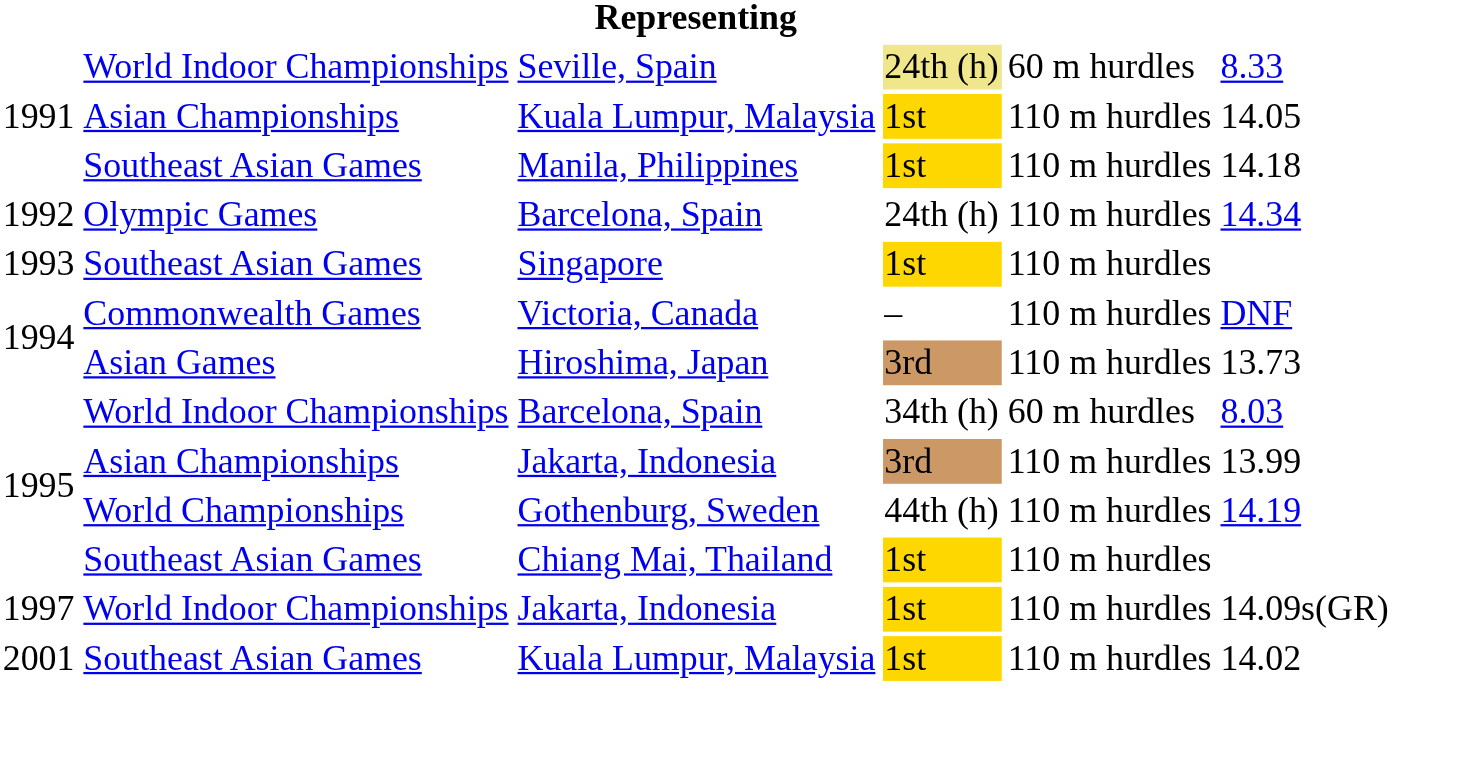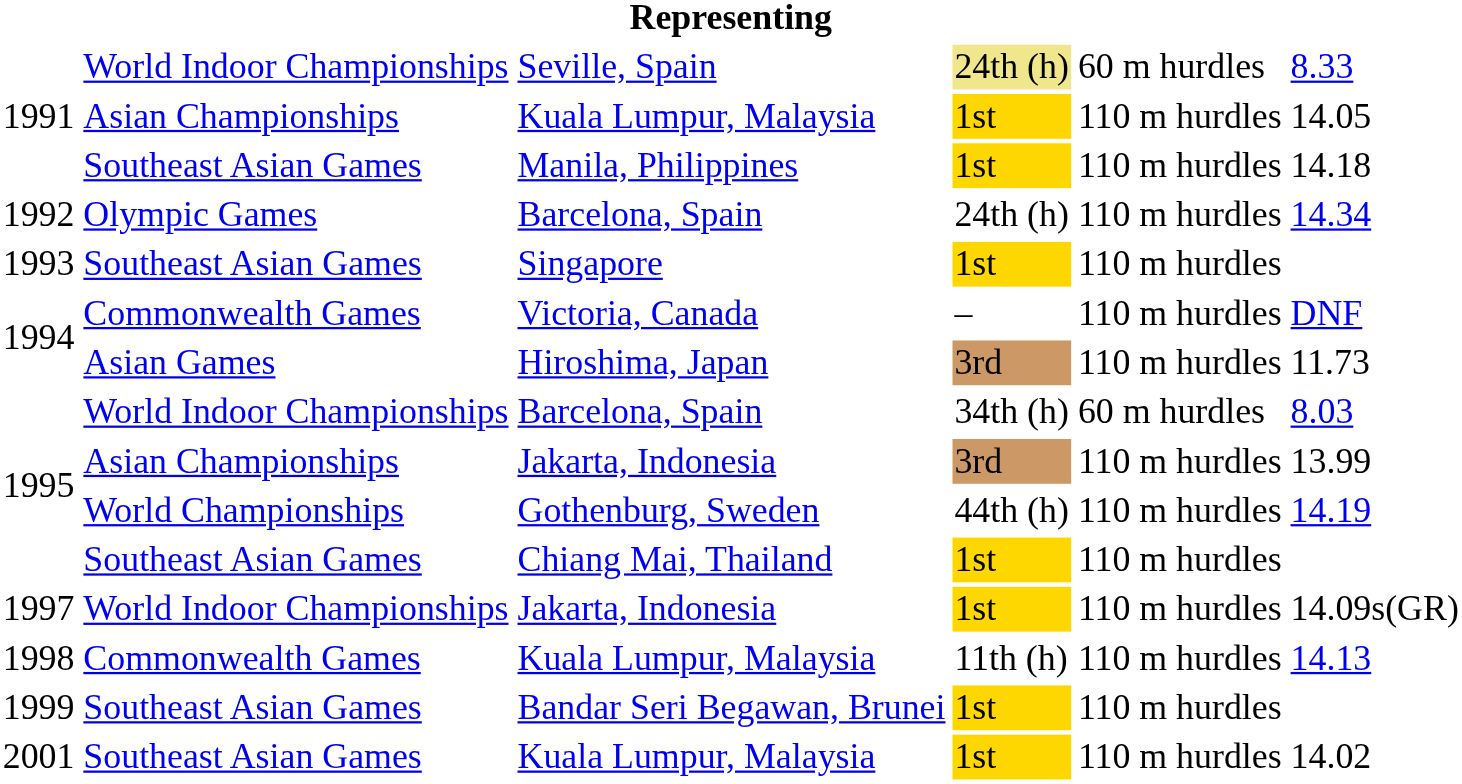Hiroshima, Japan | column 6: 13.73 -> 11.73
+ row: 1998 | Commonwealth Games | Kuala Lumpur, Malaysia | 11th (h) | 110 m hurdles | 14.13
+ row: 1999 | Southeast Asian Games | Bandar Seri Begawan, Brunei | 1st | 110 m hurdles
